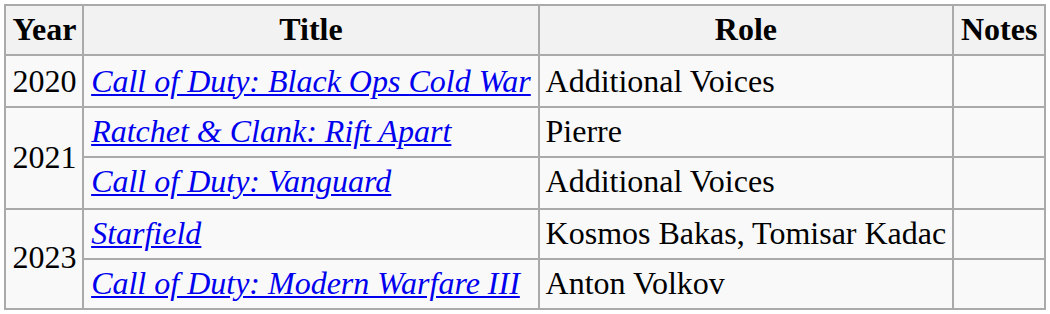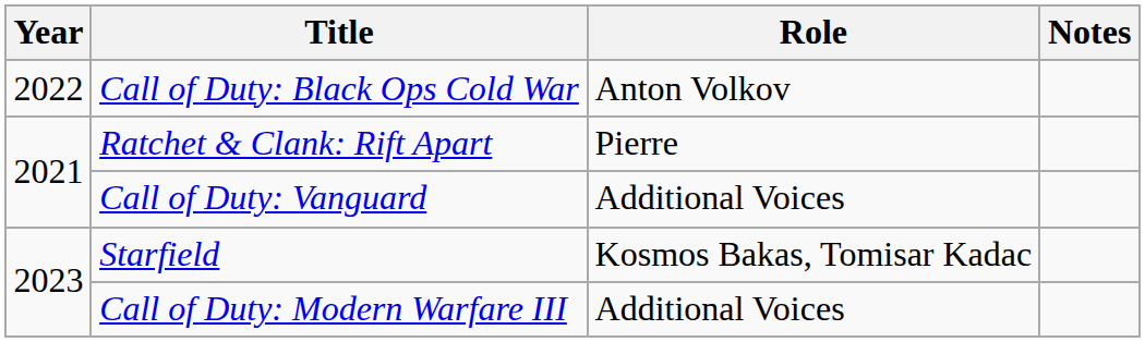Call of Duty: Black Ops Cold War | Year: 2020 -> 2022
Call of Duty: Black Ops Cold War | Role: Additional Voices -> Anton Volkov
Call of Duty: Modern Warfare III | Role: Anton Volkov -> Additional Voices
